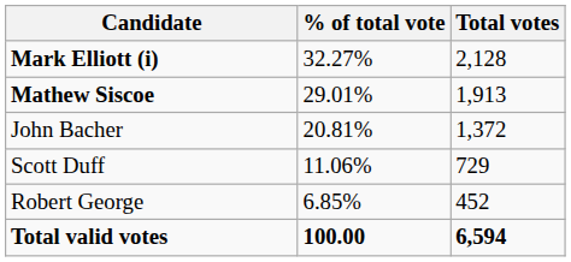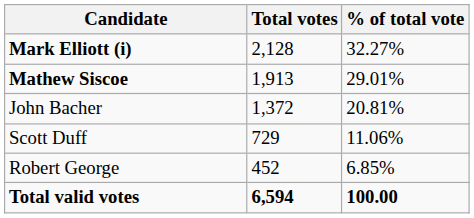columns swapped: Total votes <-> % of total vote
